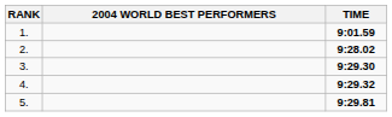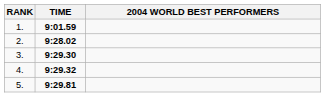columns swapped: 2004 WORLD BEST PERFORMERS <-> TIME
